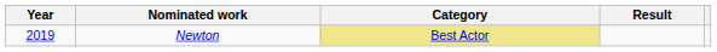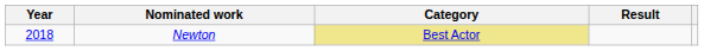Newton | Year: 2019 -> 2018
